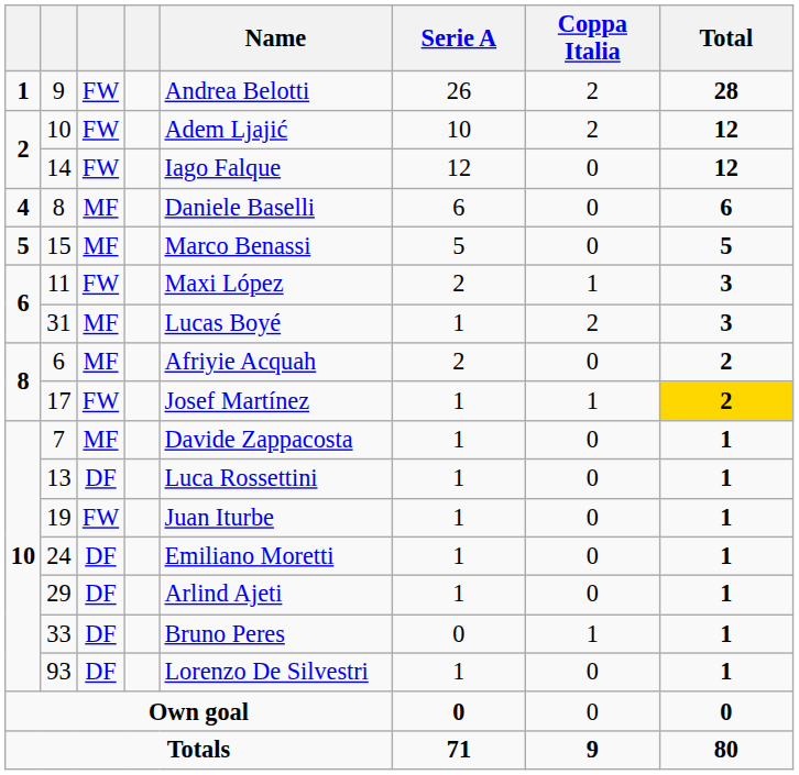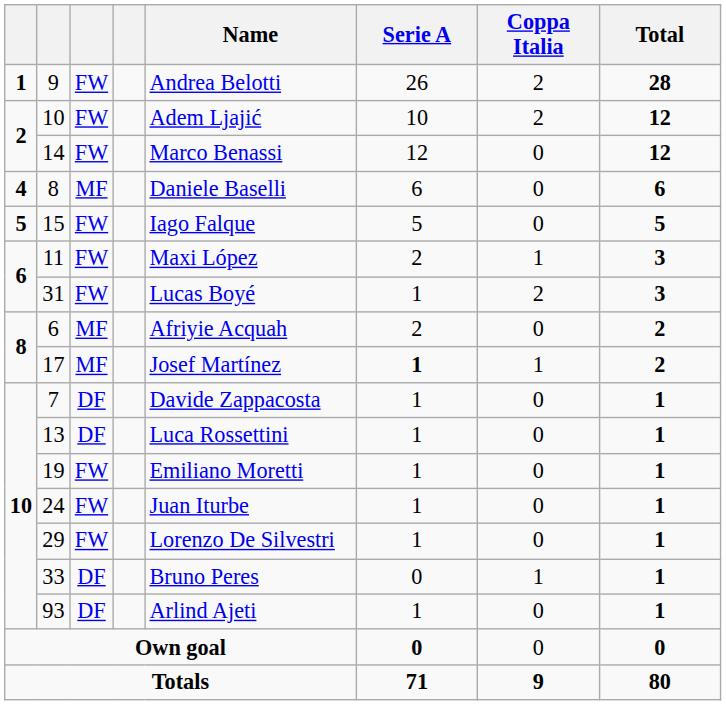14 | Name: Iago Falque -> Marco Benassi
15 | column 3: MF -> FW
15 | Name: Marco Benassi -> Iago Falque
31 | column 3: MF -> FW
17 | column 3: FW -> MF
17 | Serie A: normal -> bold
17 | Total: gold background -> no background
7 | column 3: MF -> DF
19 | Name: Juan Iturbe -> Emiliano Moretti
24 | column 3: DF -> FW
24 | Name: Emiliano Moretti -> Juan Iturbe
29 | column 3: DF -> FW
29 | Name: Arlind Ajeti -> Lorenzo De Silvestri
93 | Name: Lorenzo De Silvestri -> Arlind Ajeti
